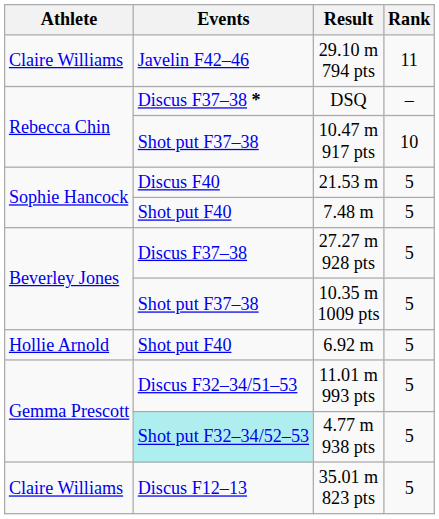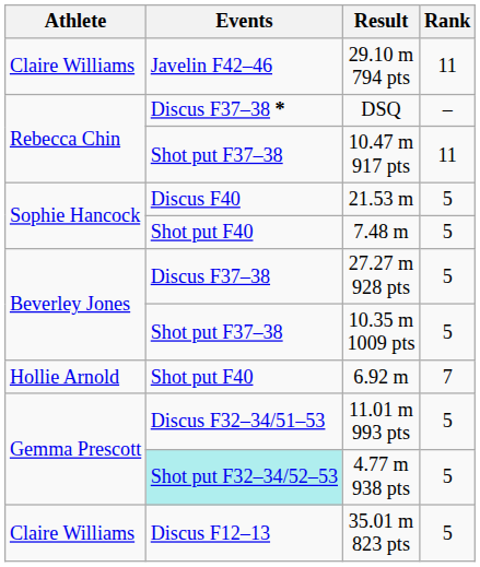10.47 m 917 pts | Rank: 10 -> 11
6.92 m | Rank: 5 -> 7
